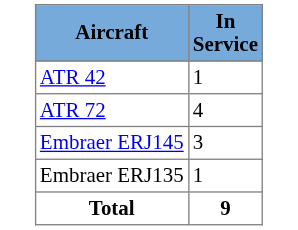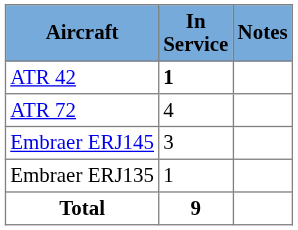+ column: Notes
ATR 42 | In Service: normal -> bold
